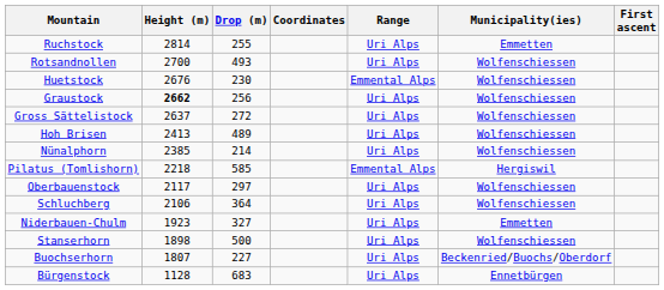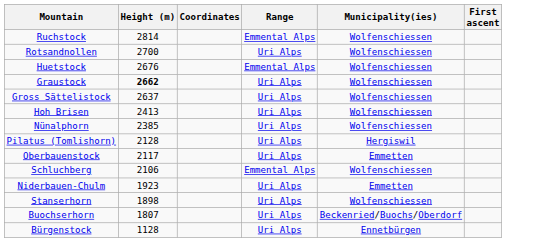- column: Drop (m) | 255 | 493 | 230 | 256 | 272 | 489 | 214 | 585 | 297 | 364 | 327 | 500 | 227 | 683
Ruchstock | Range: Uri Alps -> Emmental Alps
Ruchstock | Municipality(ies): Emmetten -> Wolfenschiessen
Pilatus (Tomlishorn) | Height (m): 2218 -> 2128
Pilatus (Tomlishorn) | Range: Emmental Alps -> Uri Alps
Oberbauenstock | Municipality(ies): Wolfenschiessen -> Emmetten
Schluchberg | Range: Uri Alps -> Emmental Alps
